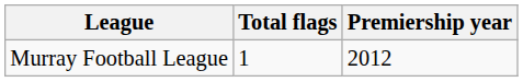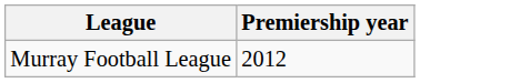- column: Total flags | 1
